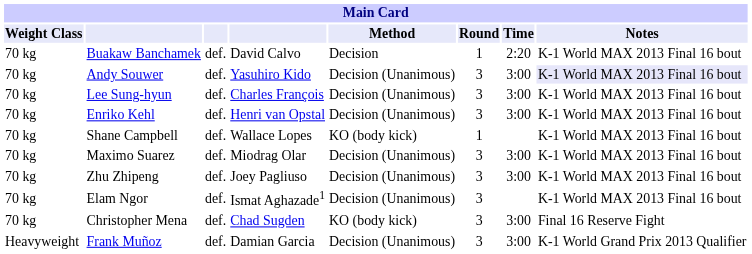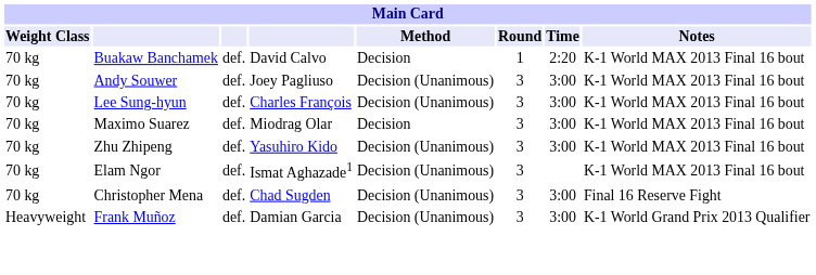Andy Souwer | column 4: Yasuhiro Kido -> Joey Pagliuso
Andy Souwer | Notes: lavender background -> no background
- row: 70 kg | Enriko Kehl | def. | Henri van Opstal | Decision (Unanimous) | 3 | 3:00 | K-1 World MAX 2013 Final 16 bout
- row: 70 kg | Shane Campbell | def. | Wallace Lopes | KO (body kick) | 1 | K-1 World MAX 2013 Final 16 bout
Maximo Suarez | Method: Decision (Unanimous) -> Decision
Zhu Zhipeng | column 4: Joey Pagliuso -> Yasuhiro Kido
Christopher Mena | Method: KO (body kick) -> Decision (Unanimous)
